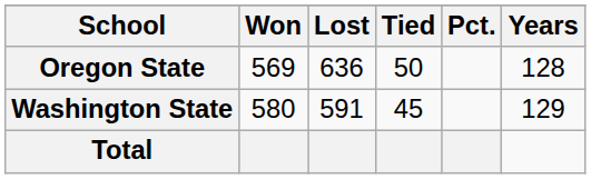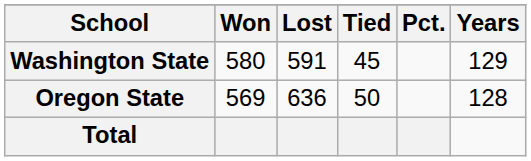rows swapped: Washington State <-> Oregon State
